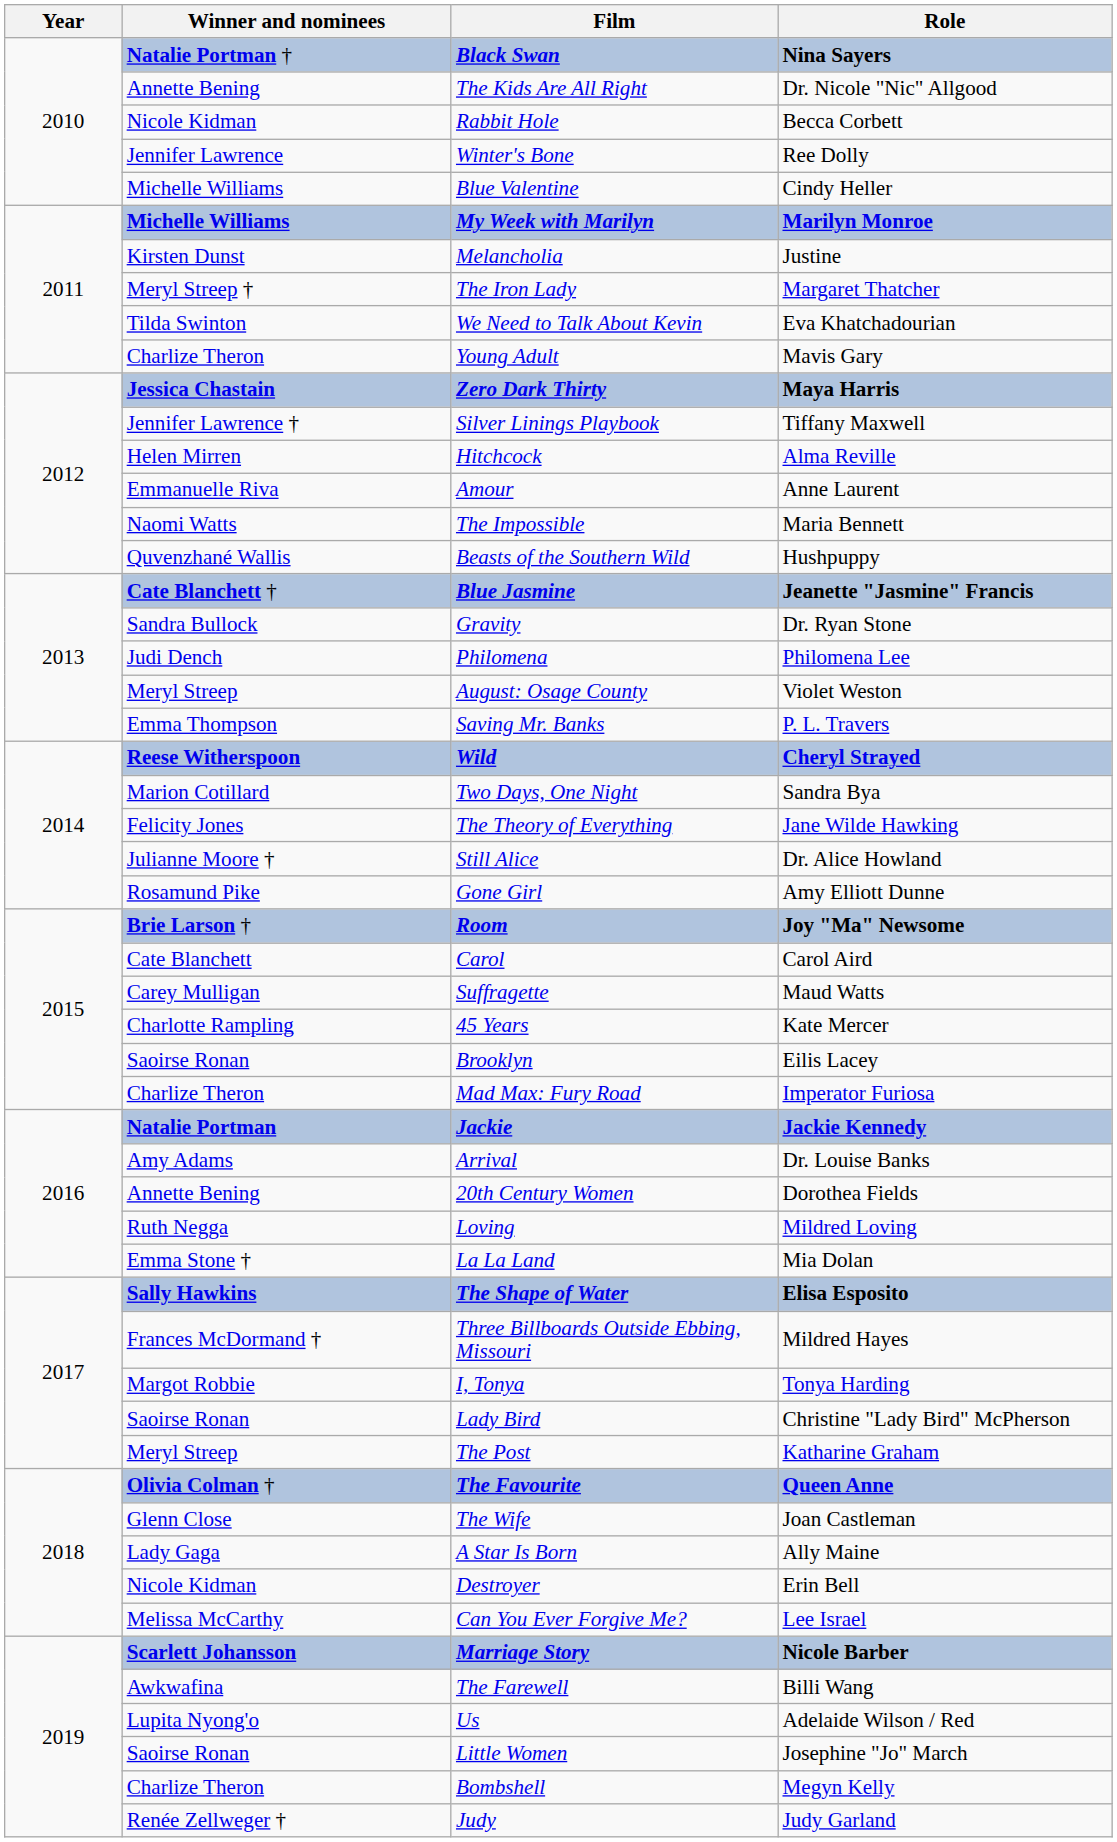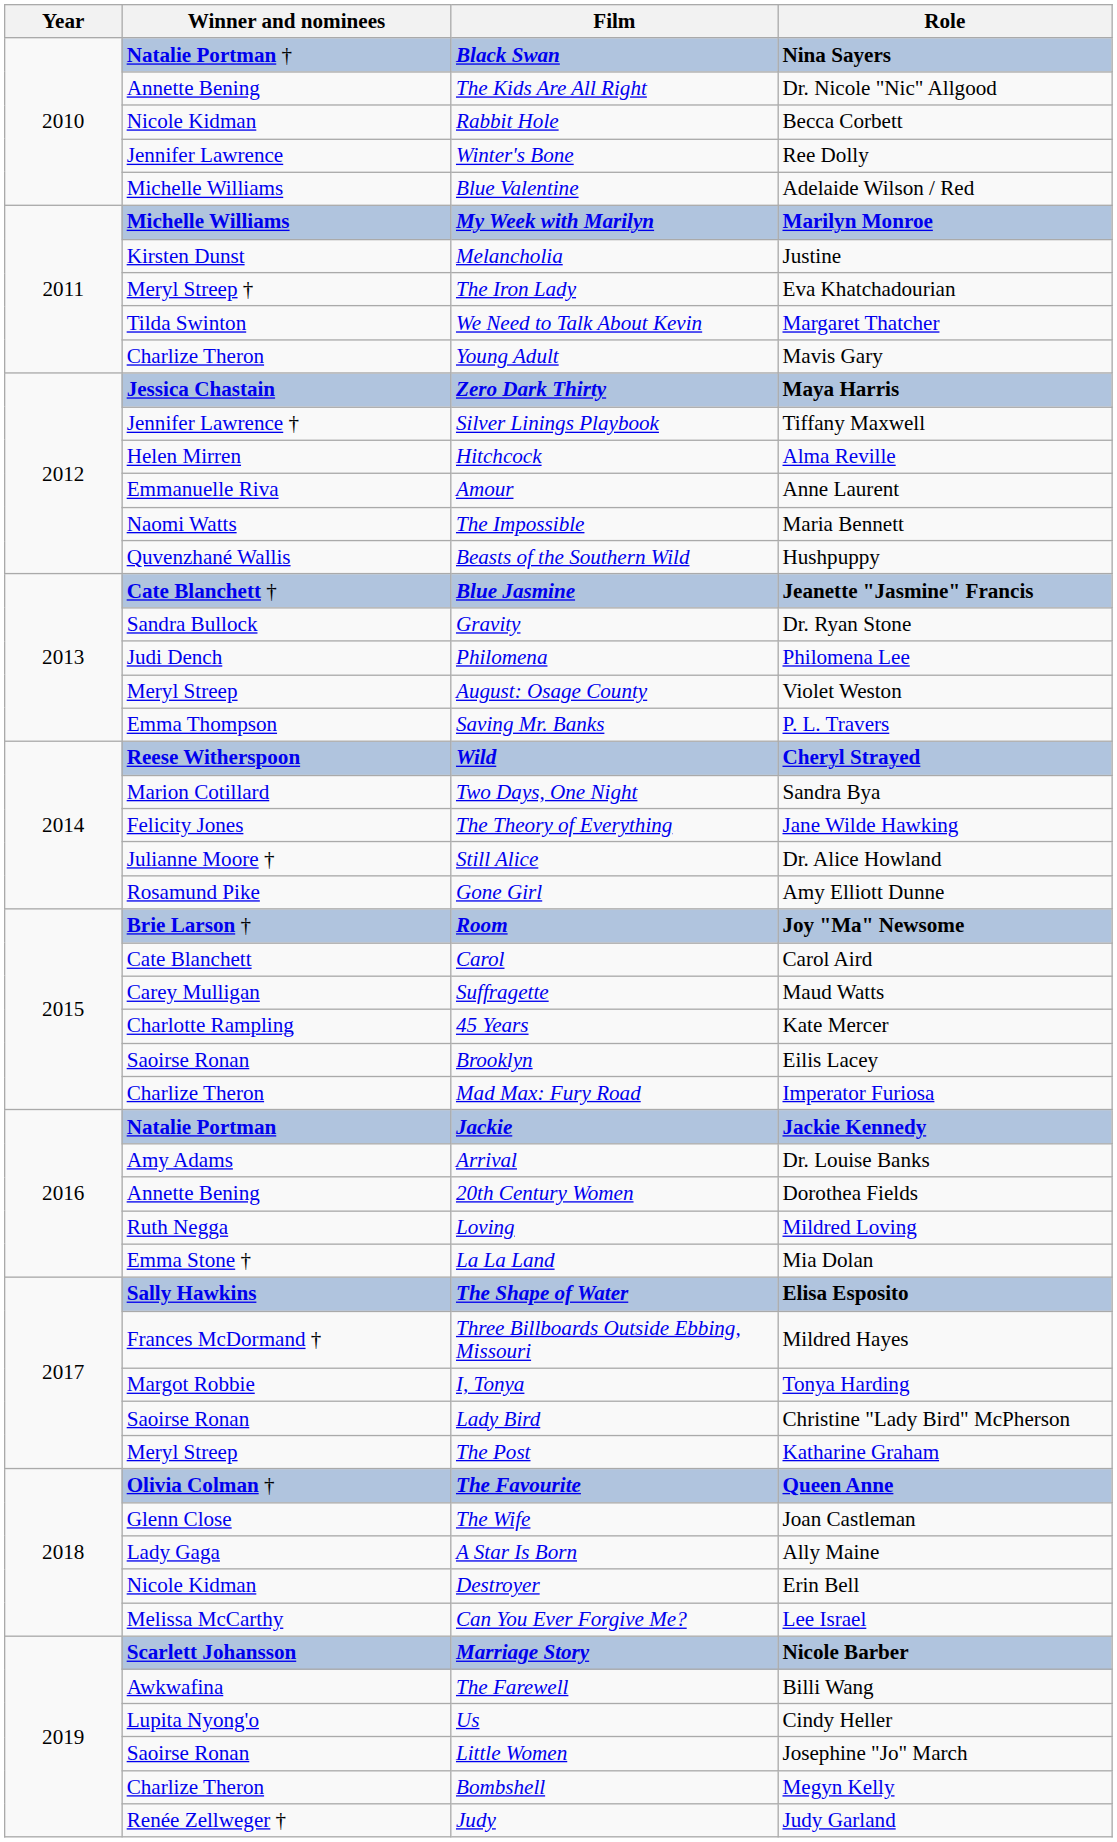Blue Valentine | Role: Cindy Heller -> Adelaide Wilson / Red
The Iron Lady | Role: Margaret Thatcher -> Eva Khatchadourian
We Need to Talk About Kevin | Role: Eva Khatchadourian -> Margaret Thatcher
Us | Role: Adelaide Wilson / Red -> Cindy Heller
